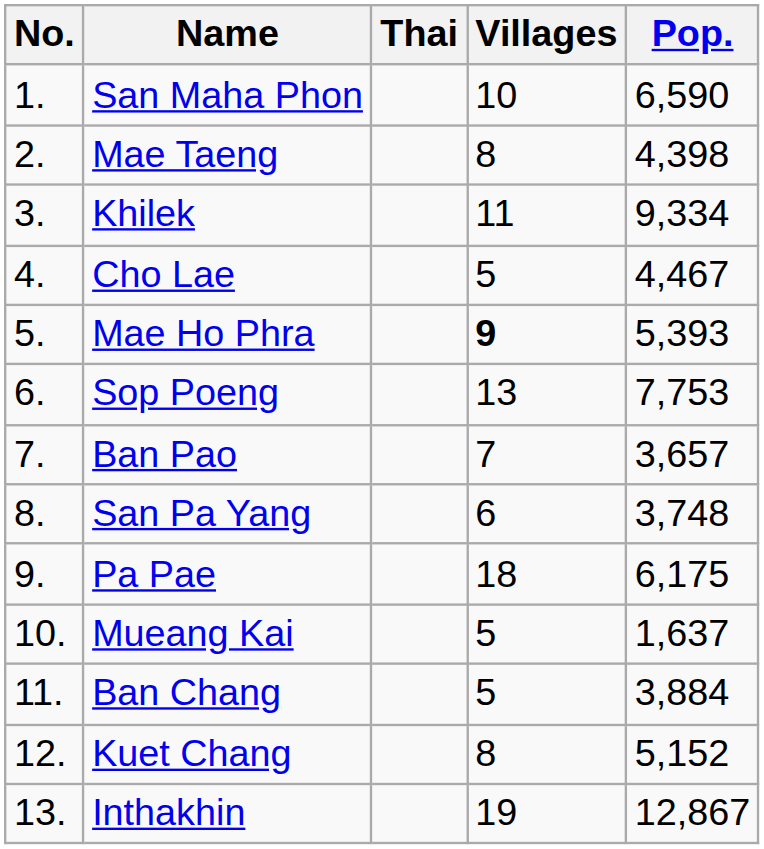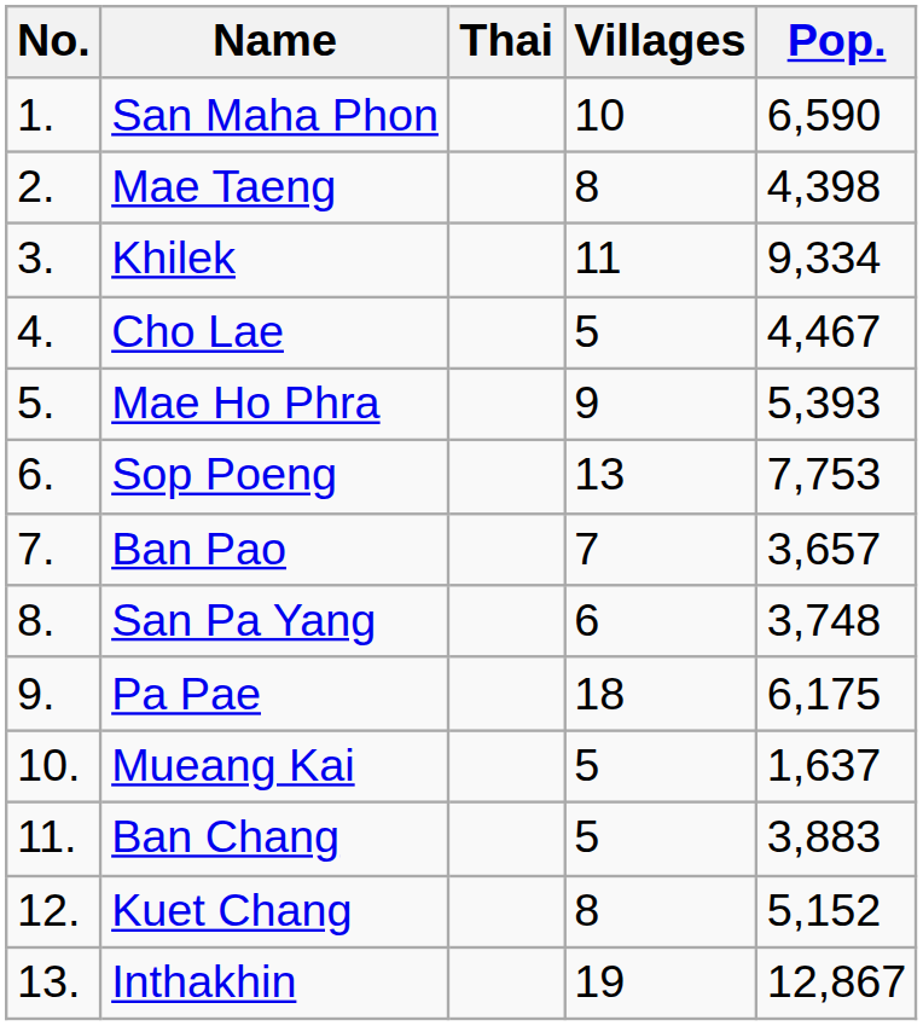Mae Ho Phra | Villages: bold -> normal
Ban Chang | Pop.: 3,884 -> 3,883
